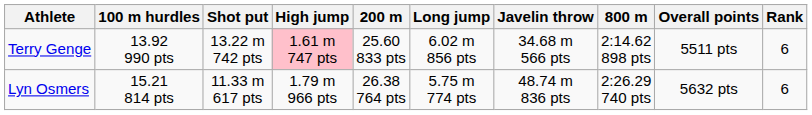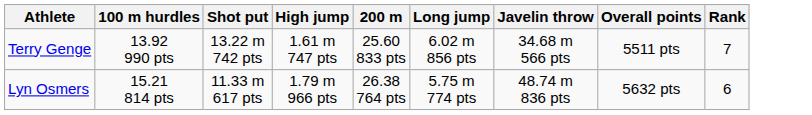- column: 800 m | 2:14.62 898 pts | 2:26.29 740 pts
Terry Genge | High jump: pink background -> no background
Terry Genge | Rank: 6 -> 7
